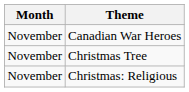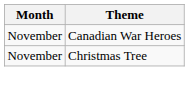- row: November | Christmas: Religious
